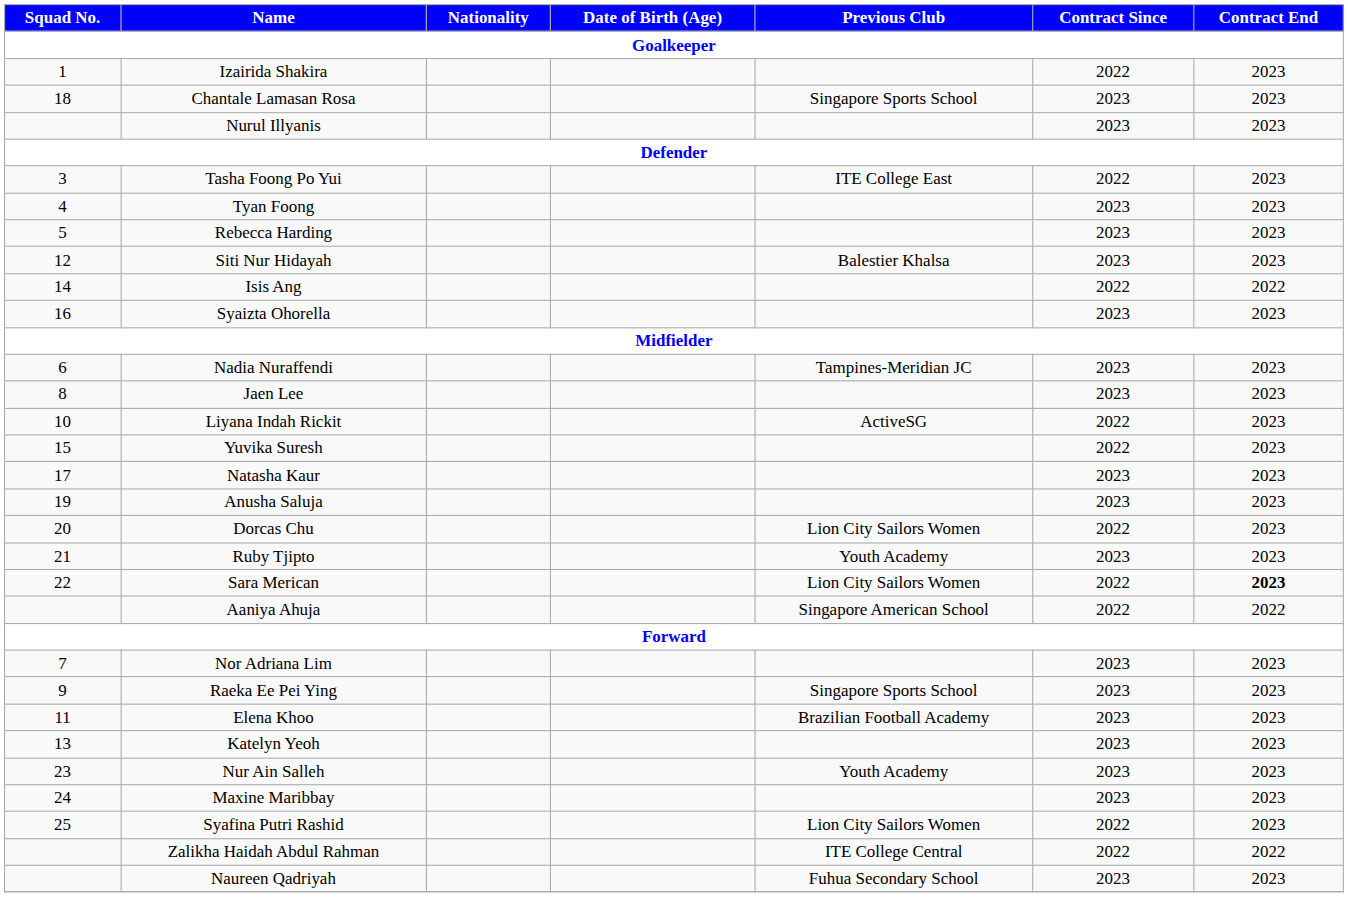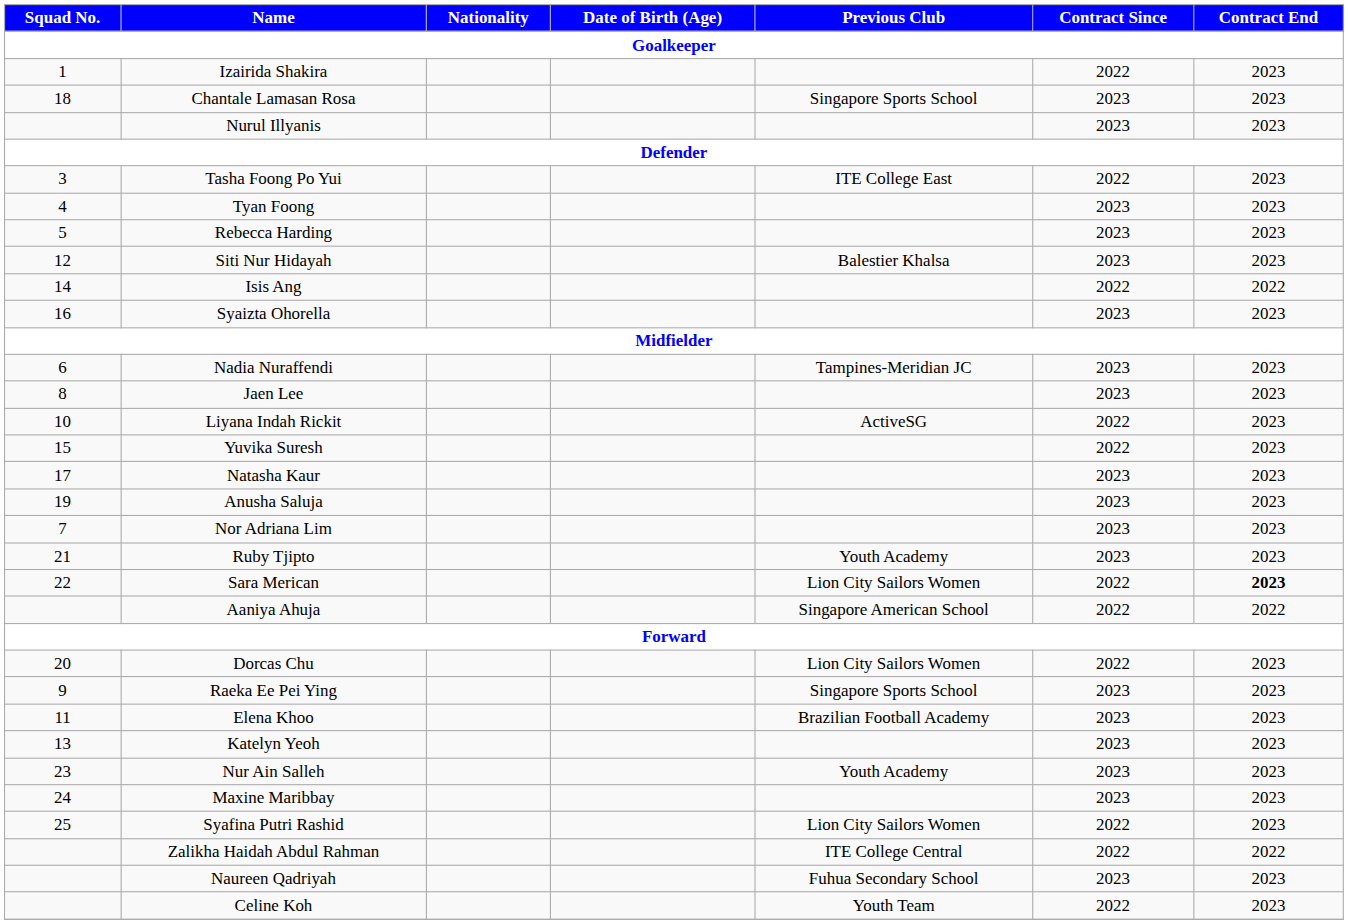rows swapped: Dorcas Chu <-> Nor Adriana Lim
+ row: Celine Koh | Youth Team | 2022 | 2023
